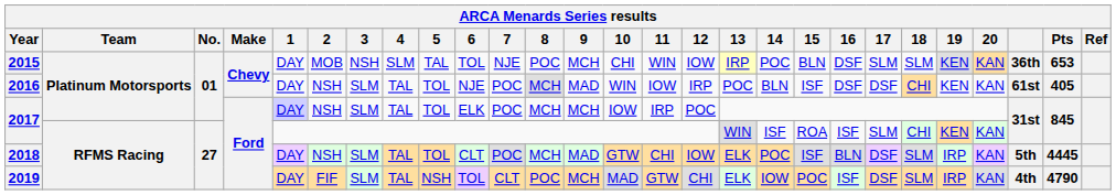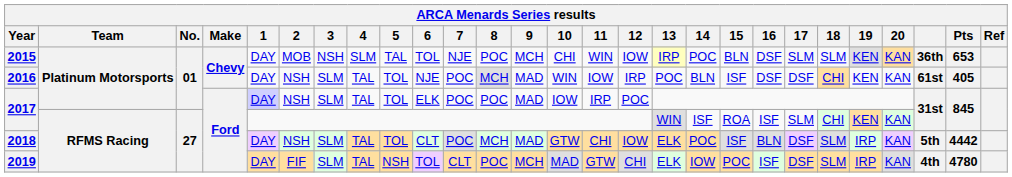2017 / Platinum Motorsports | 8: MCH -> POC
2017 / Platinum Motorsports | 9: MCH -> MAD
2018 | Pts: 4445 -> 4442
2019 | Pts: 4790 -> 4780
